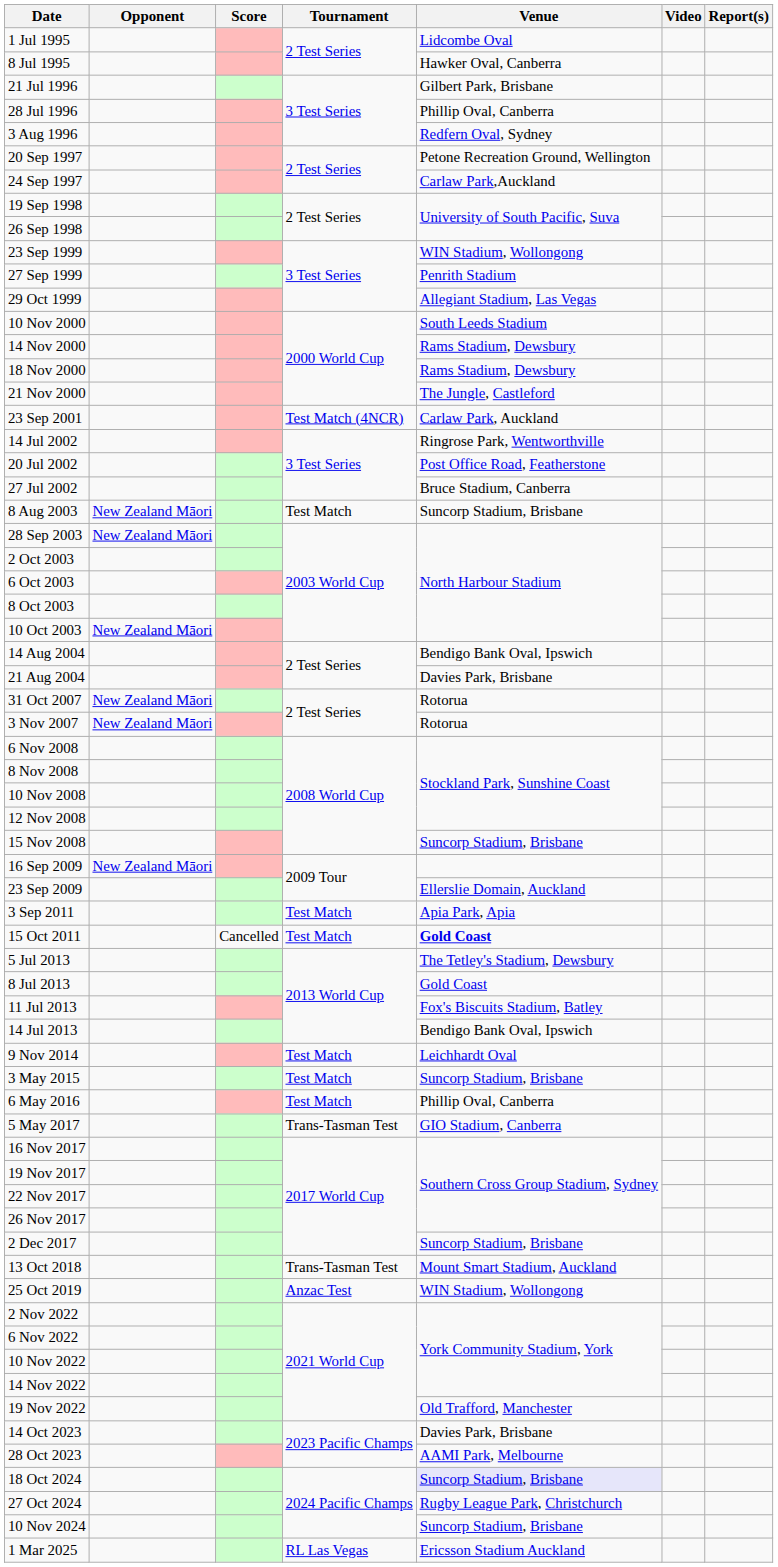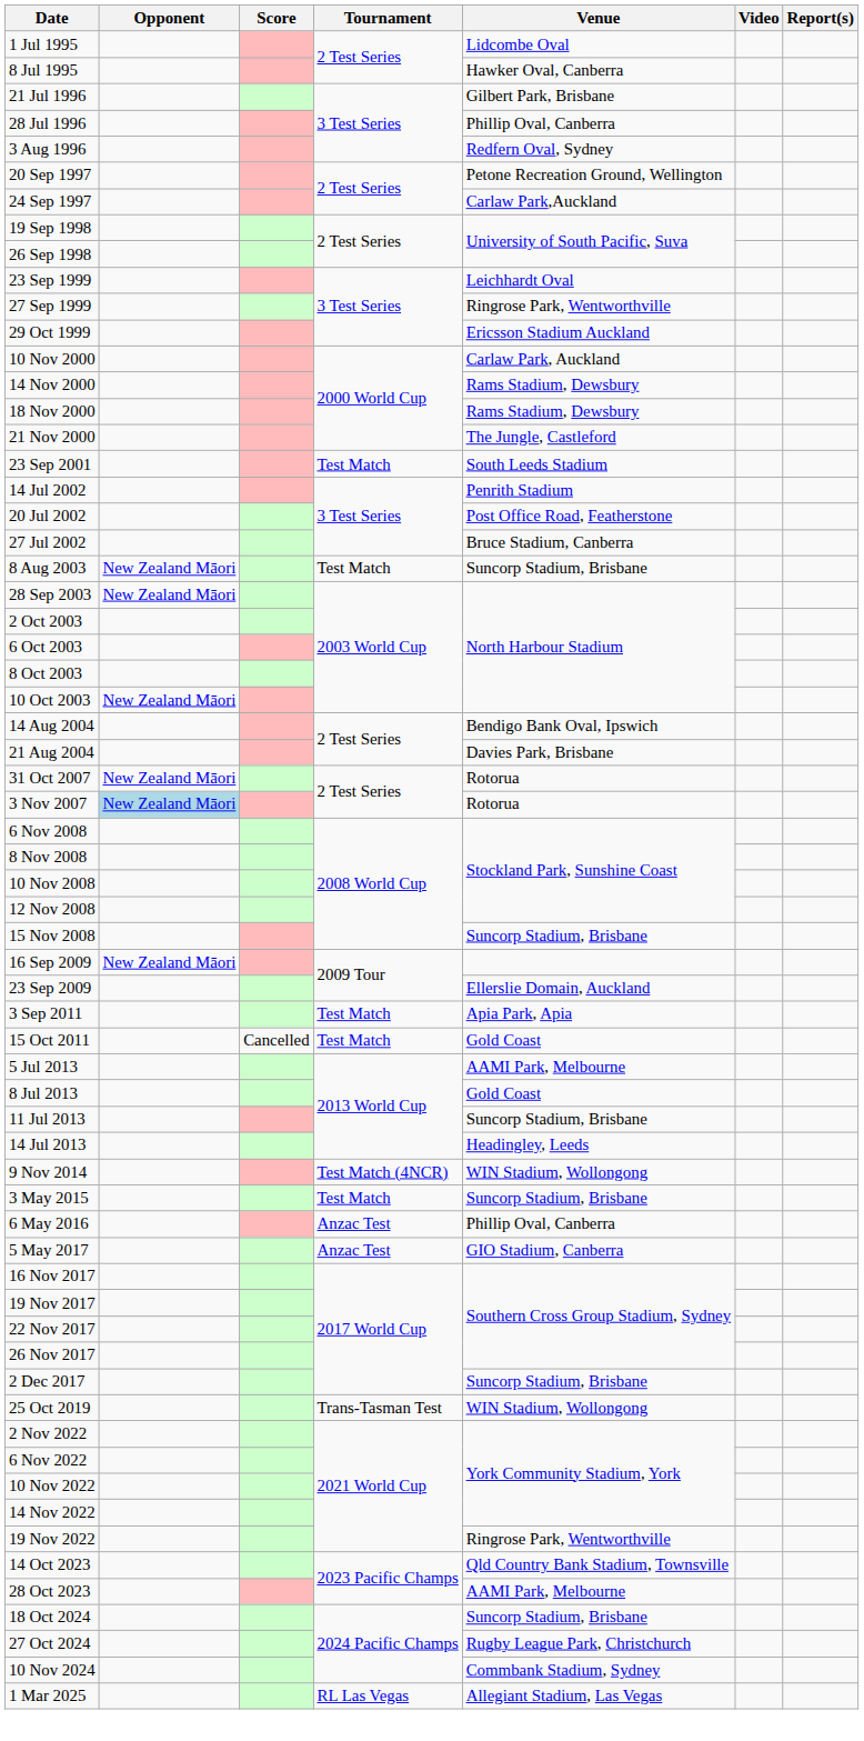23 Sep 1999 | Venue: WIN Stadium, Wollongong -> Leichhardt Oval
27 Sep 1999 | Venue: Penrith Stadium -> Ringrose Park, Wentworthville
29 Oct 1999 | Venue: Allegiant Stadium, Las Vegas -> Ericsson Stadium Auckland
10 Nov 2000 | Venue: South Leeds Stadium -> Carlaw Park, Auckland
23 Sep 2001 | Tournament: Test Match (4NCR) -> Test Match
23 Sep 2001 | Venue: Carlaw Park, Auckland -> South Leeds Stadium
14 Jul 2002 | Venue: Ringrose Park, Wentworthville -> Penrith Stadium
3 Nov 2007 | Opponent: no background -> lightblue background
15 Oct 2011 | Venue: bold -> normal
5 Jul 2013 | Venue: The Tetley's Stadium, Dewsbury -> AAMI Park, Melbourne
11 Jul 2013 | Venue: Fox's Biscuits Stadium, Batley -> Suncorp Stadium, Brisbane
14 Jul 2013 | Venue: Bendigo Bank Oval, Ipswich -> Headingley, Leeds
9 Nov 2014 | Tournament: Test Match -> Test Match (4NCR)
9 Nov 2014 | Venue: Leichhardt Oval -> WIN Stadium, Wollongong
6 May 2016 | Tournament: Test Match -> Anzac Test
5 May 2017 | Tournament: Trans-Tasman Test -> Anzac Test
- row: 13 Oct 2018 | Trans-Tasman Test | Mount Smart Stadium, Auckland
25 Oct 2019 | Tournament: Anzac Test -> Trans-Tasman Test
19 Nov 2022 | Venue: Old Trafford, Manchester -> Ringrose Park, Wentworthville
14 Oct 2023 | Venue: Davies Park, Brisbane -> Qld Country Bank Stadium, Townsville
18 Oct 2024 | Venue: lavender background -> no background
10 Nov 2024 | Venue: Suncorp Stadium, Brisbane -> Commbank Stadium, Sydney
1 Mar 2025 | Venue: Ericsson Stadium Auckland -> Allegiant Stadium, Las Vegas
